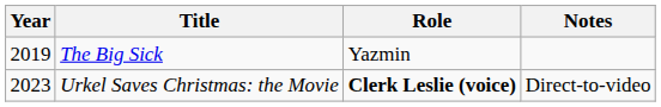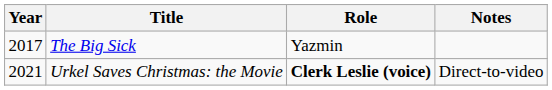The Big Sick | Year: 2019 -> 2017
Urkel Saves Christmas: the Movie | Year: 2023 -> 2021
